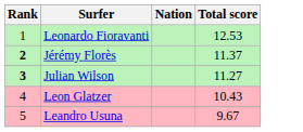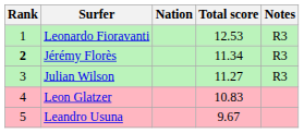+ column: Notes | R3 | R3 | R3
Jérémy Florès | Total score: 11.37 -> 11.34
Julian Wilson | Rank: bold -> normal
Leon Glatzer | Total score: 10.43 -> 10.83
